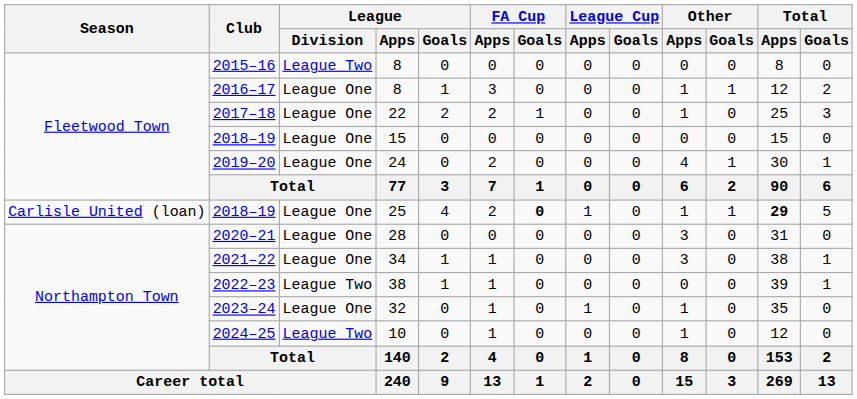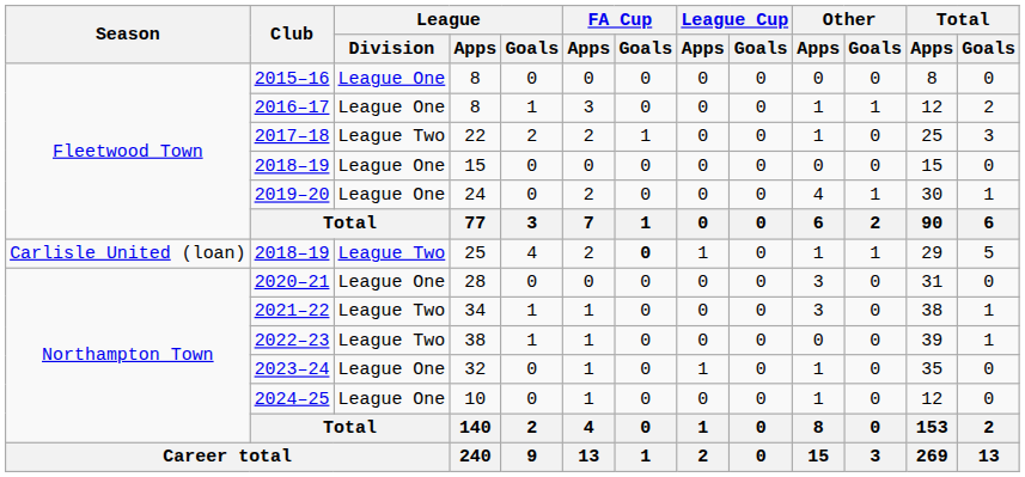2015–16 | League / Division: League Two -> League One
2017–18 | League / Division: League One -> League Two
2018–19 / 25 | League / Division: League One -> League Two
2018–19 / 25 | Total / Apps: bold -> normal
2021–22 | League / Division: League One -> League Two
2024–25 | League / Division: League Two -> League One
